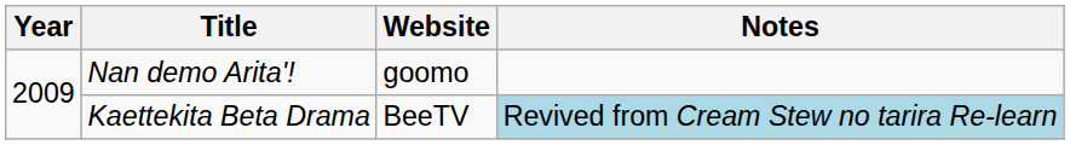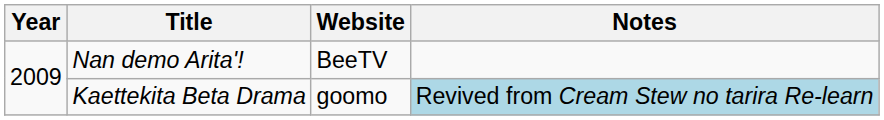Nan demo Arita'! | Website: goomo -> BeeTV
Kaettekita Beta Drama | Website: BeeTV -> goomo
